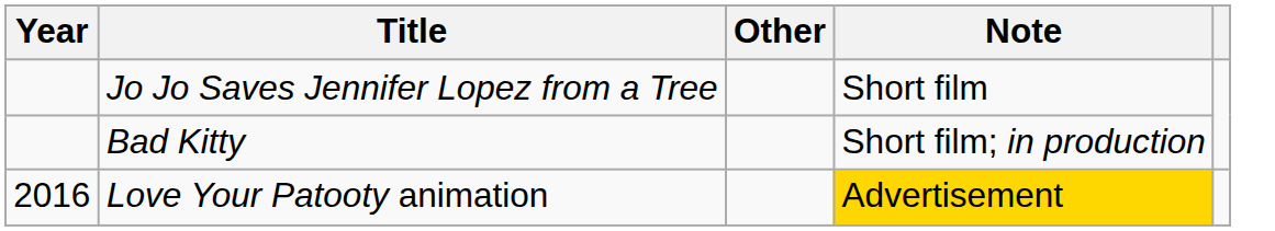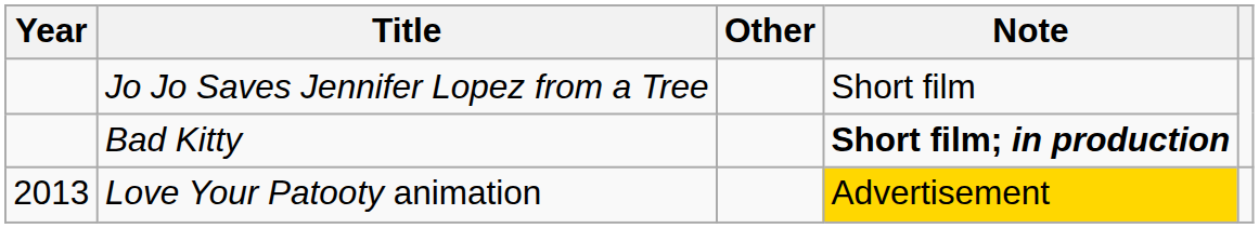Bad Kitty | Note: normal -> bold
Love Your Patooty animation | Year: 2016 -> 2013
